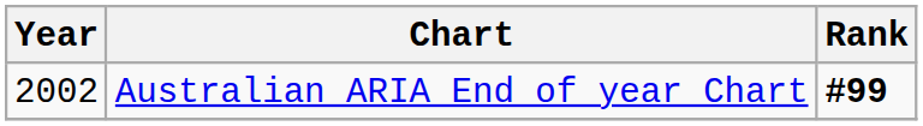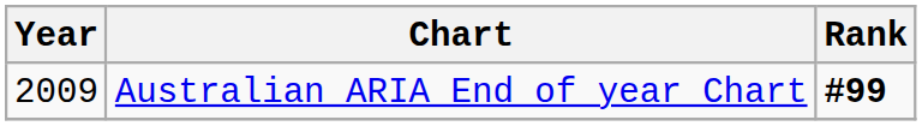Australian ARIA End of year Chart | Year: 2002 -> 2009
